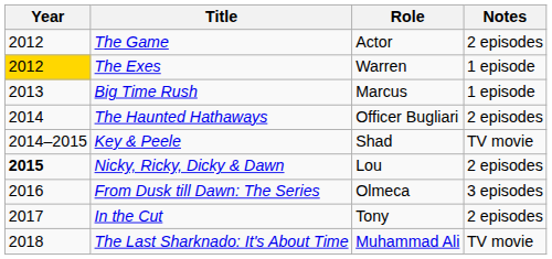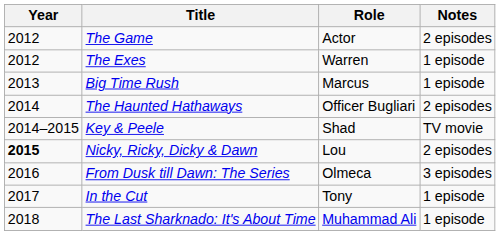The Exes | Year: gold background -> no background
In the Cut | Notes: 2 episodes -> 1 episode
The Last Sharknado: It's About Time | Notes: TV movie -> 1 episode
